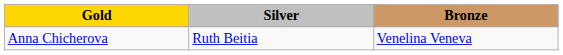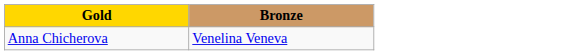- column: Silver | Ruth Beitia
